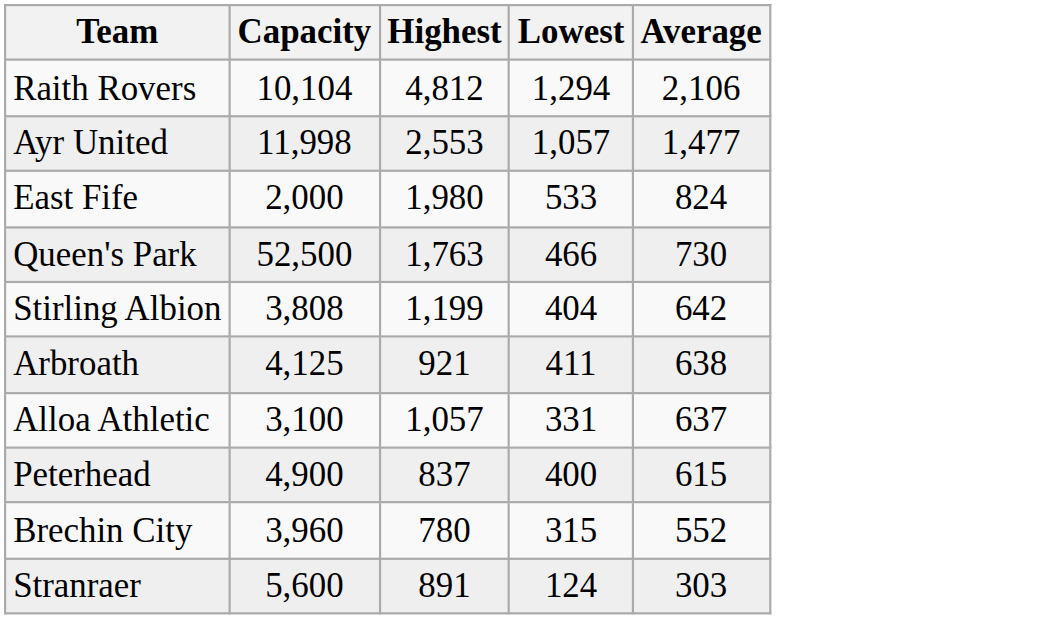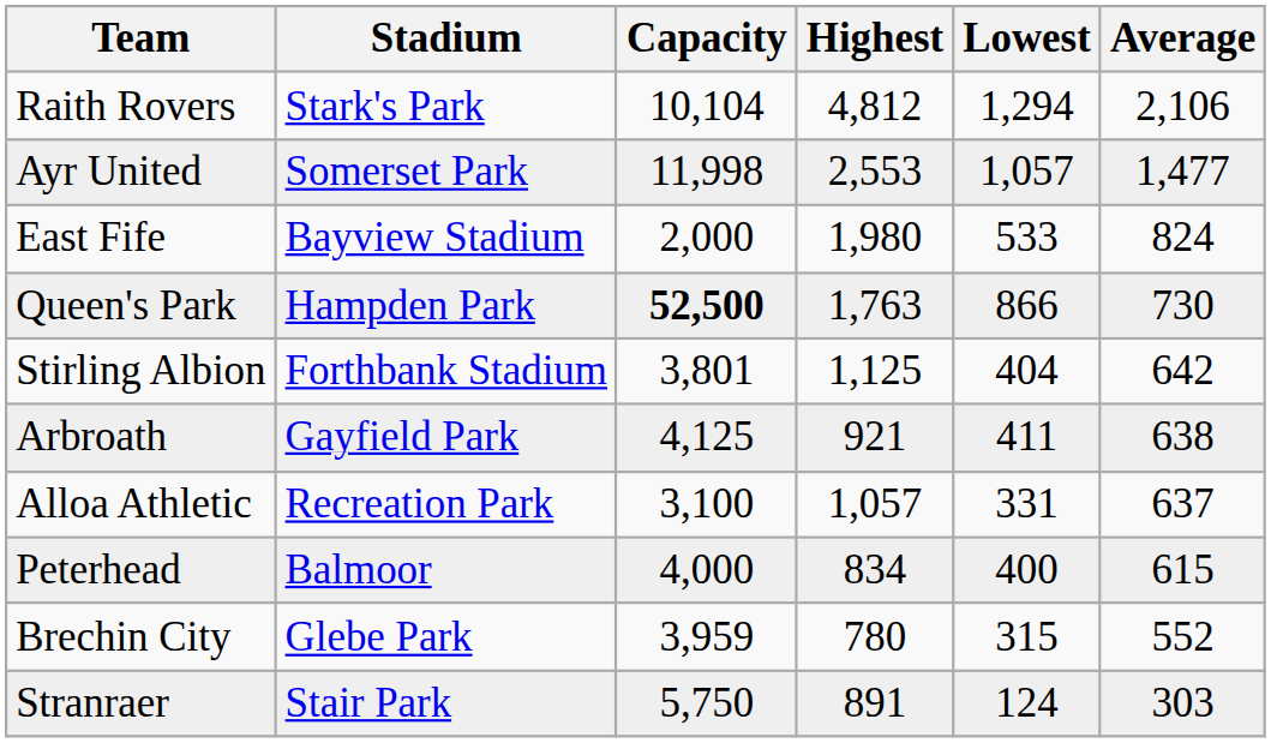+ column: Stadium | Stark's Park | Somerset Park | Bayview Stadium | Hampden Park | Forthbank Stadium | Gayfield Park | Recreation Park | Balmoor | Glebe Park | Stair Park
Queen's Park | Capacity: normal -> bold
Queen's Park | Lowest: 466 -> 866
Stirling Albion | Capacity: 3,808 -> 3,801
Stirling Albion | Highest: 1,199 -> 1,125
Peterhead | Capacity: 4,900 -> 4,000
Peterhead | Highest: 837 -> 834
Brechin City | Capacity: 3,960 -> 3,959
Stranraer | Capacity: 5,600 -> 5,750
